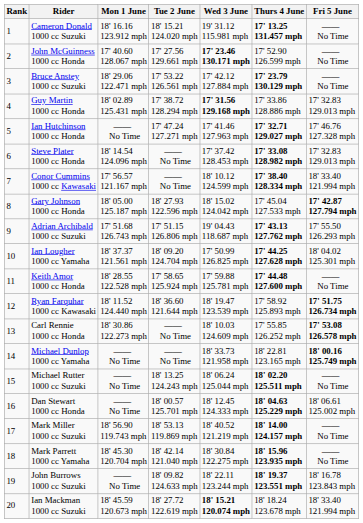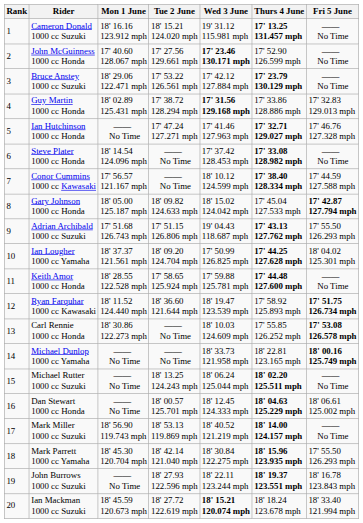Steve Plater 1000 cc Honda | Fri 5 June: 17' 32.83 129.013 mph -> —— No Time
Conor Cummins 1000 cc Kawasaki | Fri 5 June: 18' 33.40 121.994 mph -> 17' 44.59 127.588 mph
Gary Johnson 1000 cc Honda | Tue 2 June: 18' 27.93 122.596 mph -> 18' 09.82 124.633 mph
Mark Parrett 1000 cc Yamaha | Fri 5 June: —— No Time -> 17' 55.50 126.293 mph
John Burrows 1000 cc Suzuki | Tue 2 June: 18' 09.82 124.633 mph -> 18' 27.93 122.596 mph
